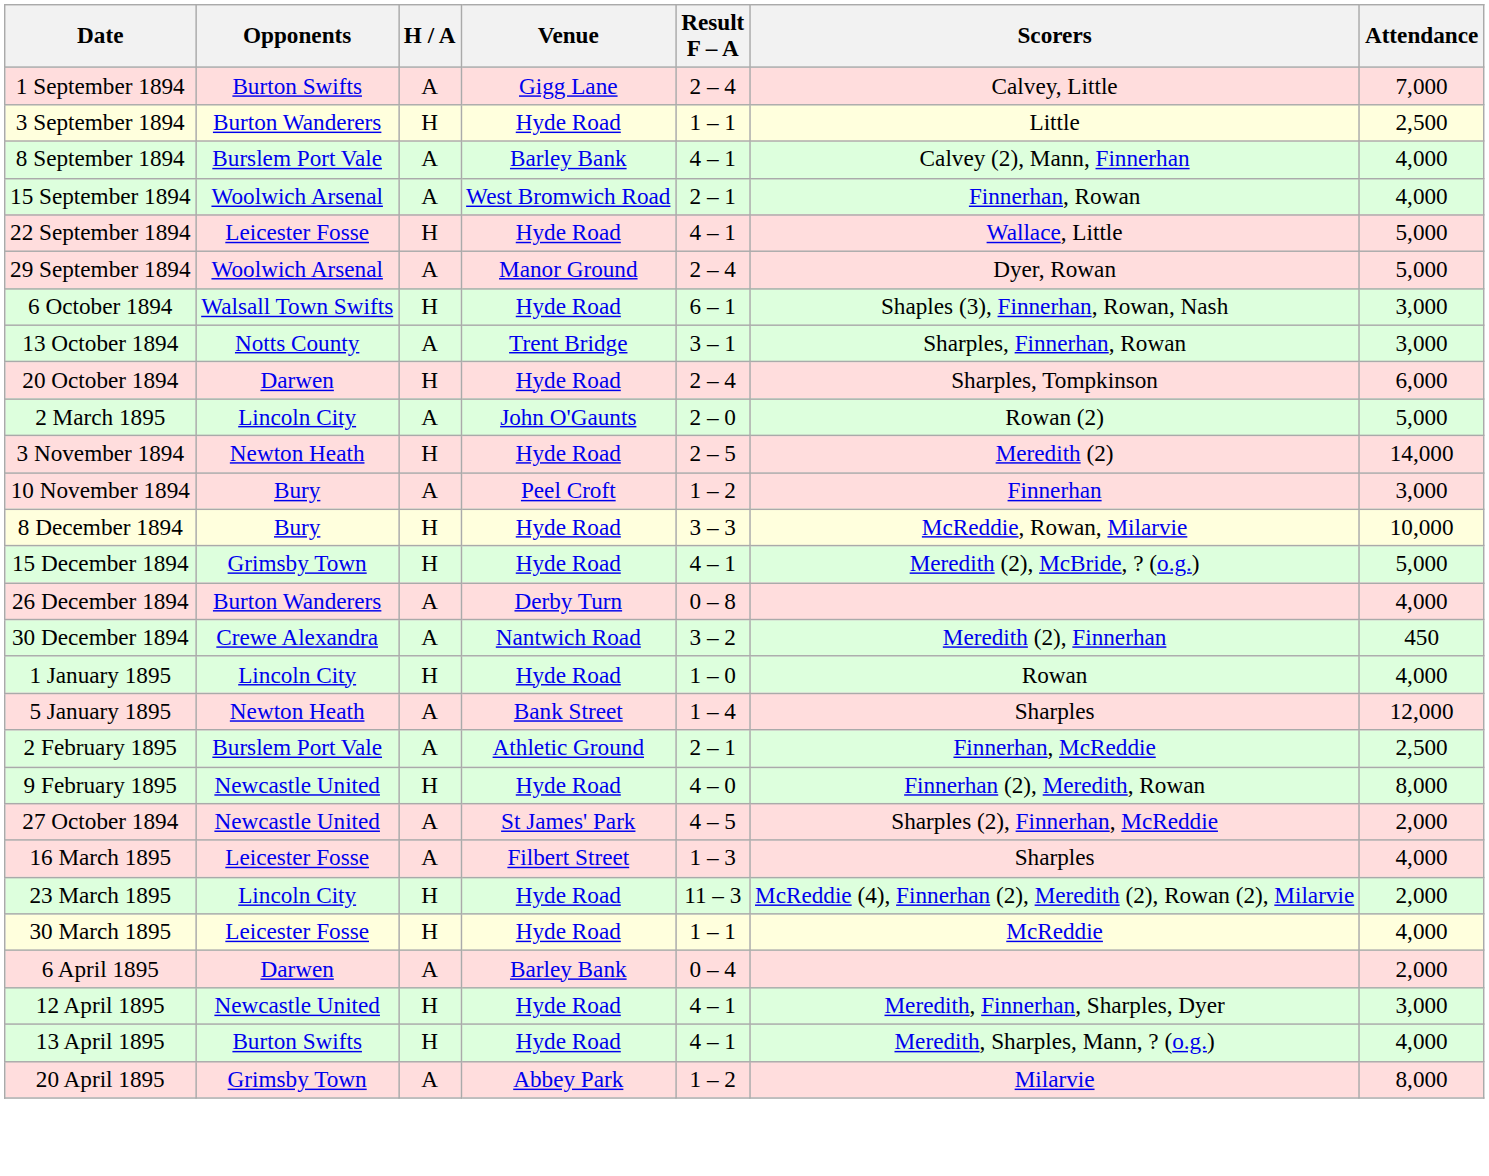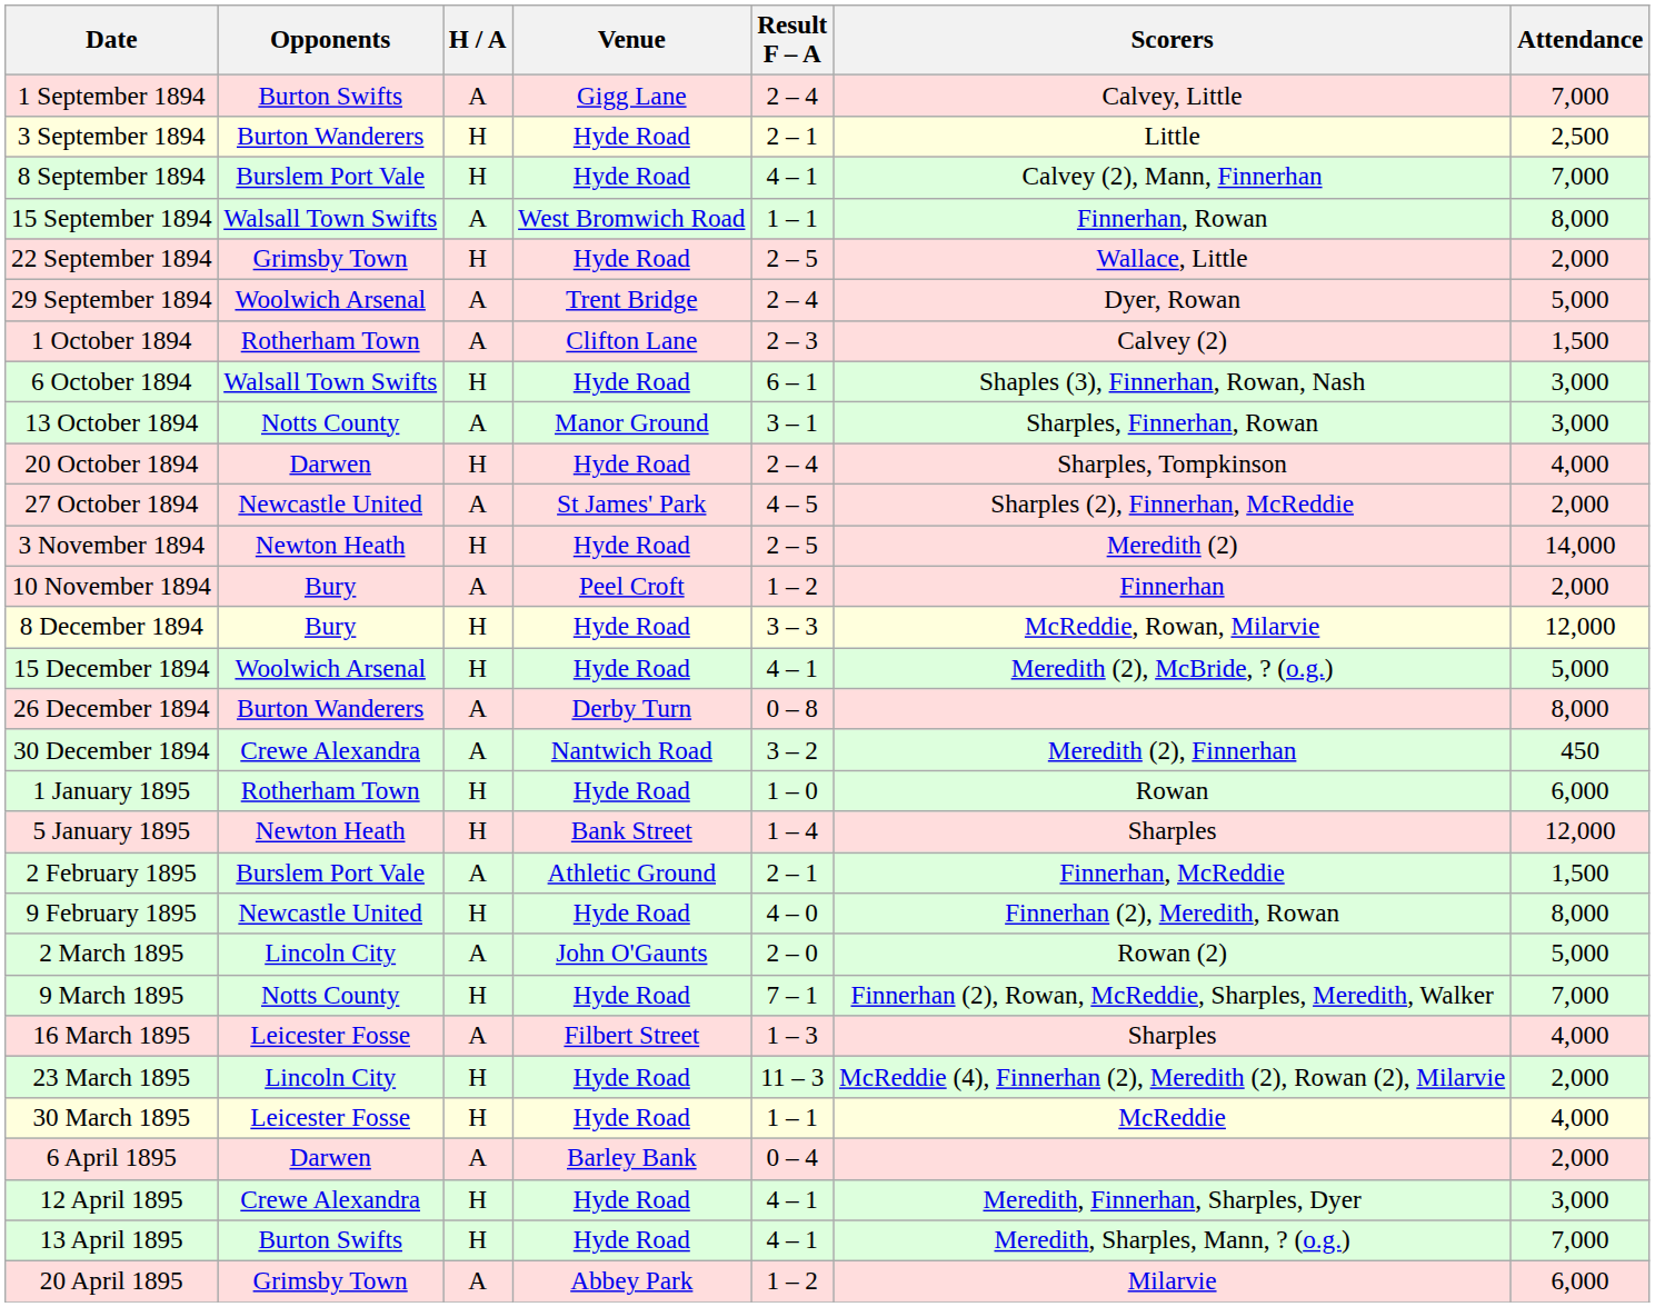3 September 1894 | Result F – A: 1 – 1 -> 2 – 1
8 September 1894 | H / A: A -> H
8 September 1894 | Venue: Barley Bank -> Hyde Road
8 September 1894 | Attendance: 4,000 -> 7,000
15 September 1894 | Opponents: Woolwich Arsenal -> Walsall Town Swifts
15 September 1894 | Result F – A: 2 – 1 -> 1 – 1
15 September 1894 | Attendance: 4,000 -> 8,000
22 September 1894 | Opponents: Leicester Fosse -> Grimsby Town
22 September 1894 | Result F – A: 4 – 1 -> 2 – 5
22 September 1894 | Attendance: 5,000 -> 2,000
29 September 1894 | Venue: Manor Ground -> Trent Bridge
+ row: 1 October 1894 | Rotherham Town | A | Clifton Lane | 2 – 3 | Calvey (2) | 1,500
13 October 1894 | Venue: Trent Bridge -> Manor Ground
20 October 1894 | Attendance: 6,000 -> 4,000
rows swapped: 27 October 1894 <-> 2 March 1895
10 November 1894 | Attendance: 3,000 -> 2,000
8 December 1894 | Attendance: 10,000 -> 12,000
15 December 1894 | Opponents: Grimsby Town -> Woolwich Arsenal
26 December 1894 | Attendance: 4,000 -> 8,000
1 January 1895 | Opponents: Lincoln City -> Rotherham Town
1 January 1895 | Attendance: 4,000 -> 6,000
5 January 1895 | H / A: A -> H
2 February 1895 | Attendance: 2,500 -> 1,500
+ row: 9 March 1895 | Notts County | H | Hyde Road | 7 – 1 | Finnerhan (2), Rowan, McReddie, Sharples, Meredith, Walker | 7,000
12 April 1895 | Opponents: Newcastle United -> Crewe Alexandra
13 April 1895 | Attendance: 4,000 -> 7,000
20 April 1895 | Attendance: 8,000 -> 6,000
